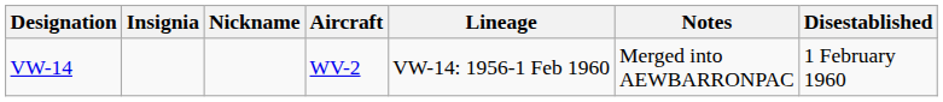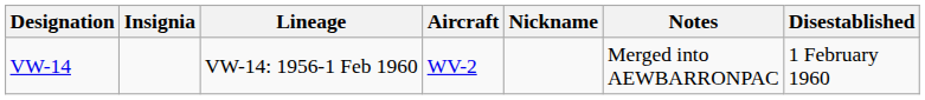columns swapped: Nickname <-> Lineage
